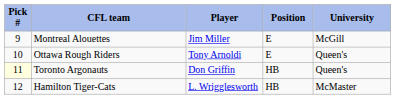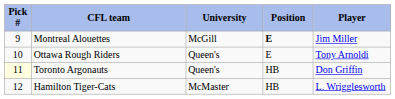columns swapped: Player <-> University
Montreal Alouettes | Position: normal -> bold
